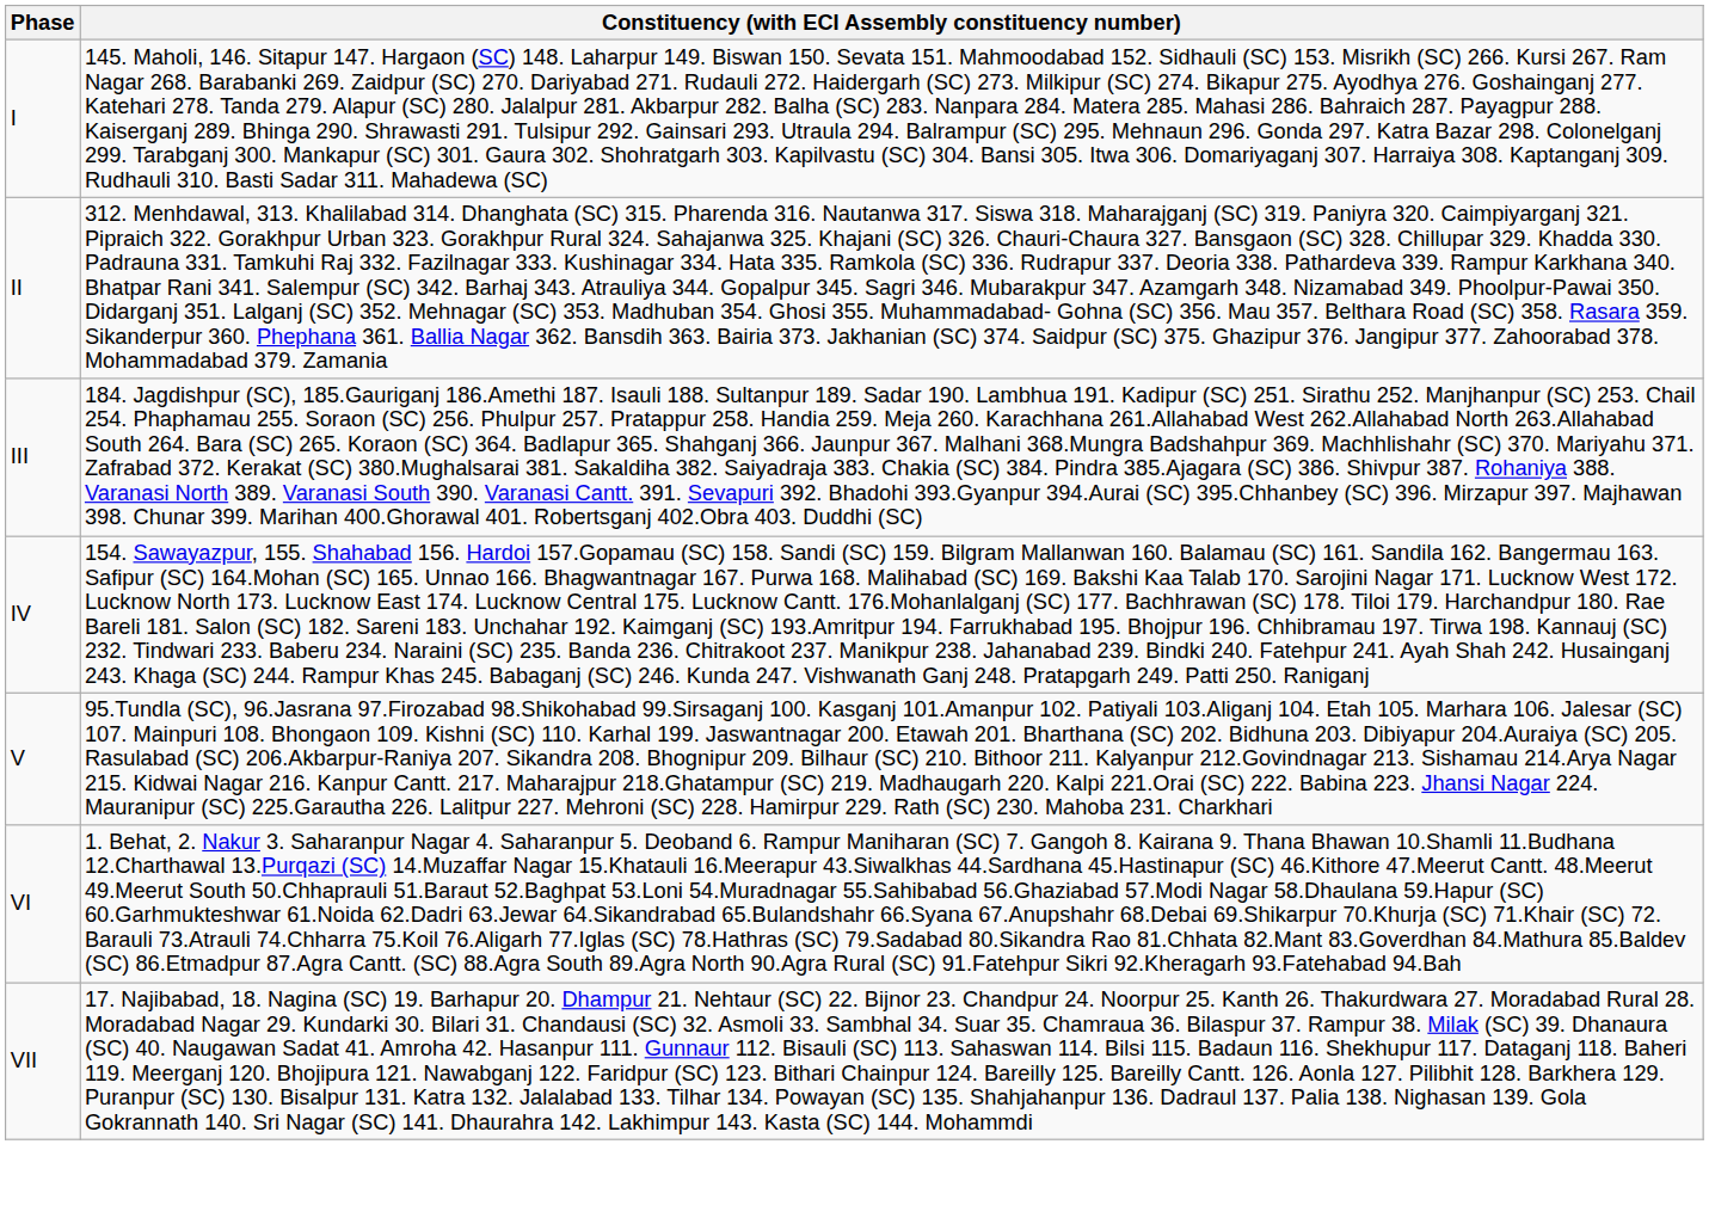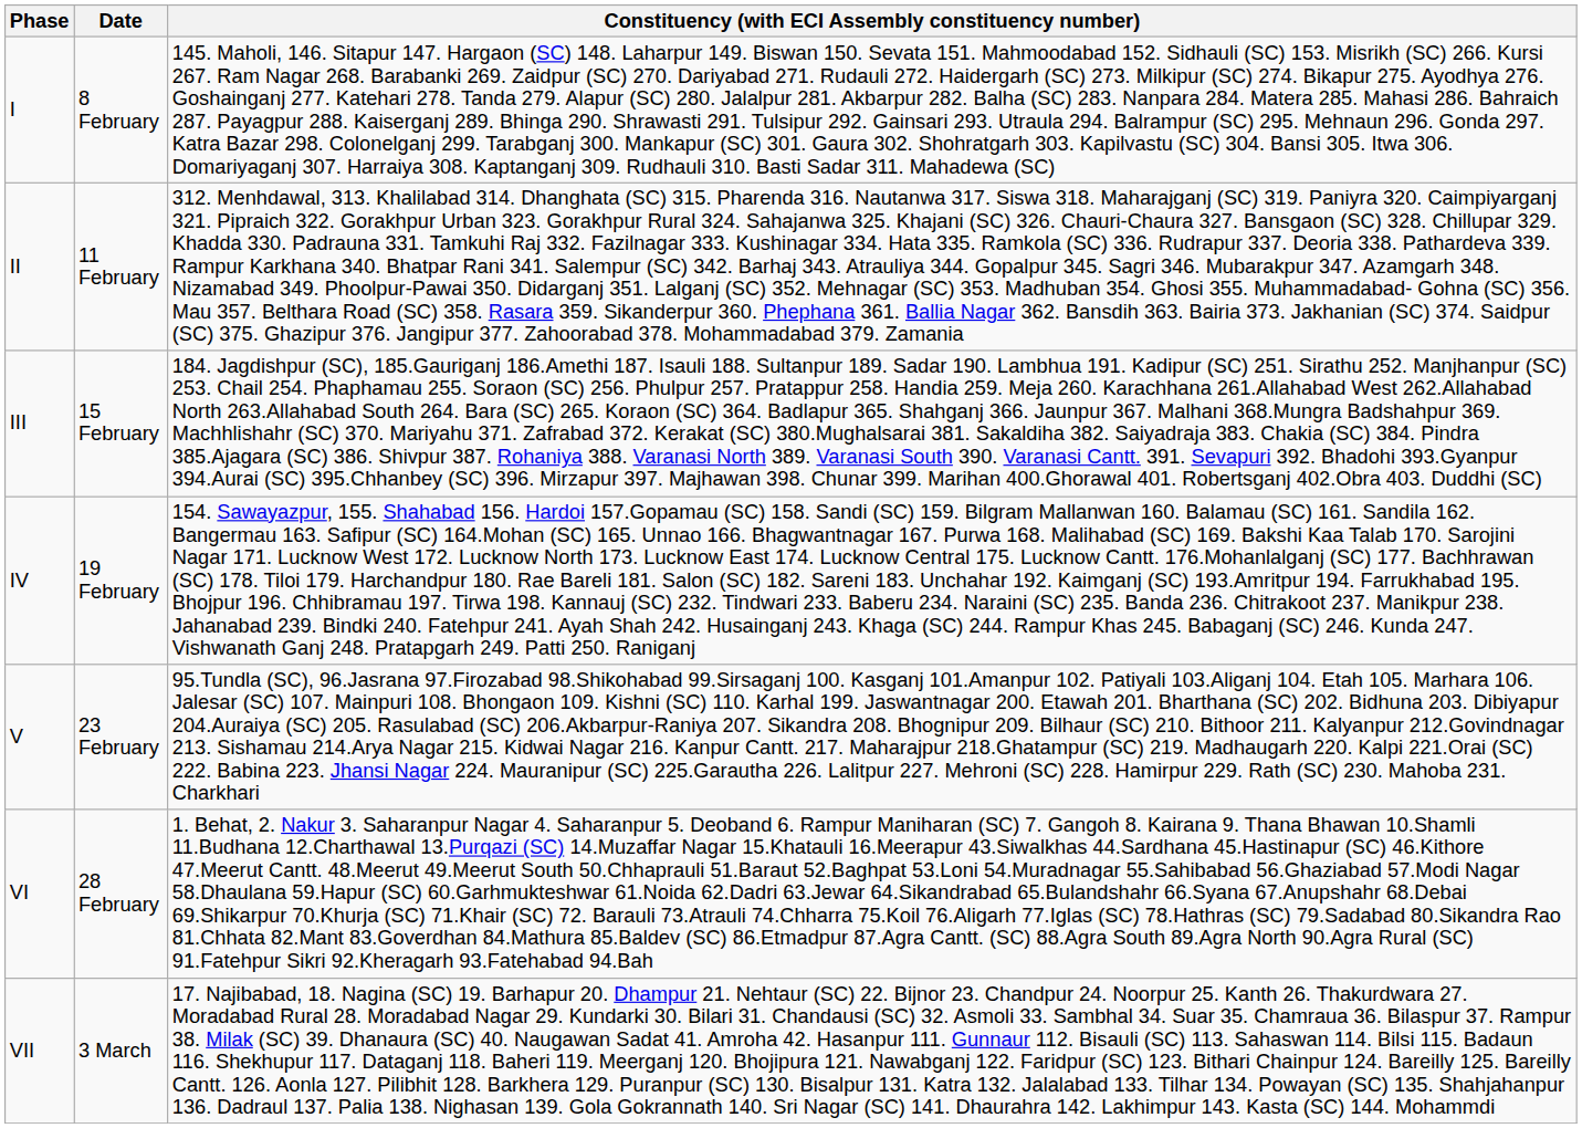+ column: Date | 8 February | 11 February | 15 February | 19 February | 23 February | 28 February | 3 March
